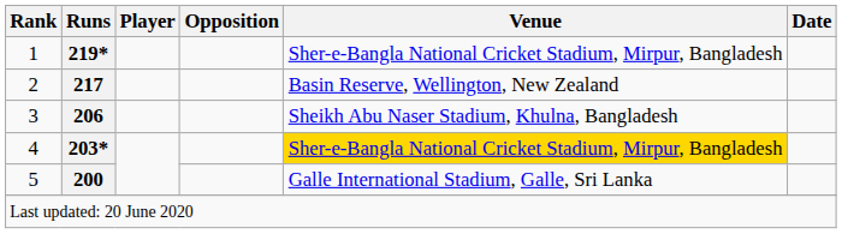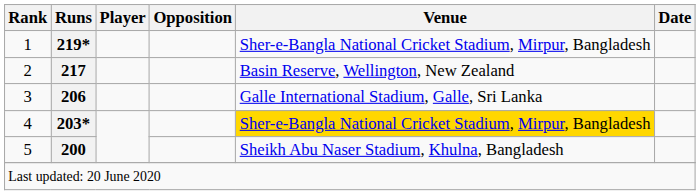3 | Venue: Sheikh Abu Naser Stadium, Khulna, Bangladesh -> Galle International Stadium, Galle, Sri Lanka
5 | Venue: Galle International Stadium, Galle, Sri Lanka -> Sheikh Abu Naser Stadium, Khulna, Bangladesh
